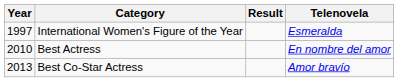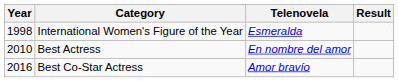columns swapped: Telenovela <-> Result
International Women's Figure of the Year | Year: 1997 -> 1998
Best Co-Star Actress | Year: 2013 -> 2016
